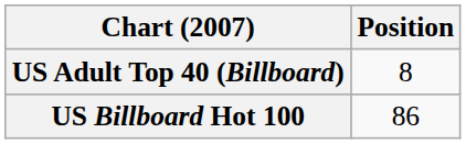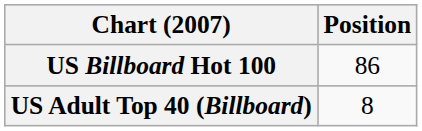rows swapped: US Billboard Hot 100 <-> US Adult Top 40 (Billboard)
